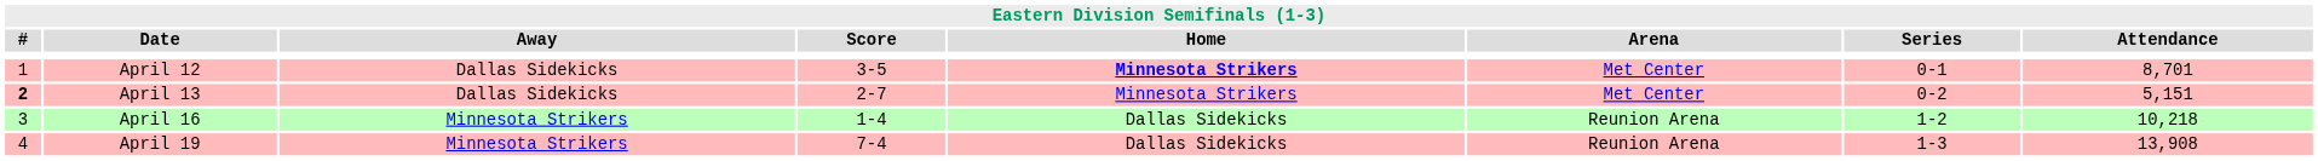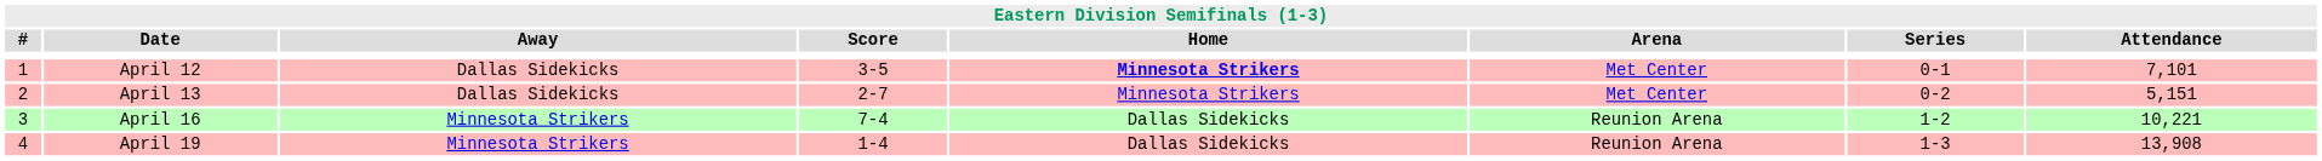April 12 | Attendance: 8,701 -> 7,101
April 13 | #: bold -> normal
April 16 | Score: 1-4 -> 7-4
April 16 | Attendance: 10,218 -> 10,221
April 19 | Score: 7-4 -> 1-4
